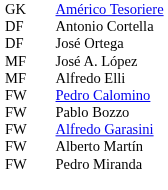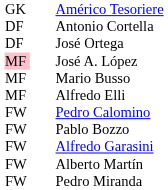José A. López | column 1: no background -> pink background
+ row: MF | Mario Busso
